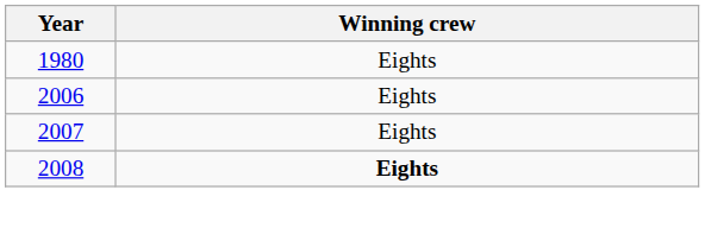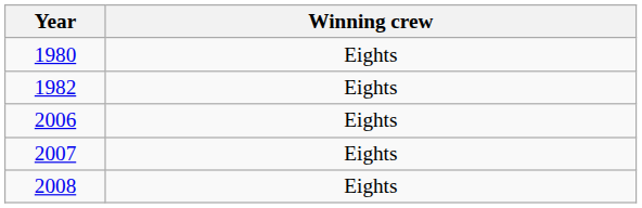+ row: 1982 | Eights
2008 | Winning crew: bold -> normal
